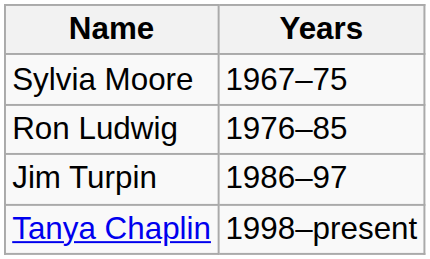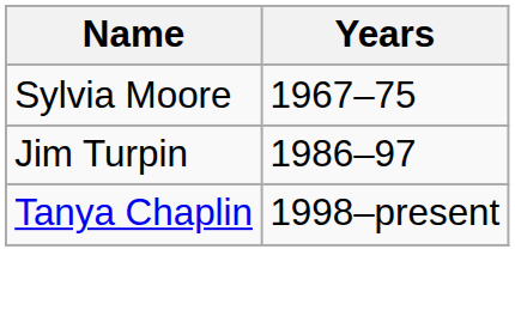- row: Ron Ludwig | 1976–85
